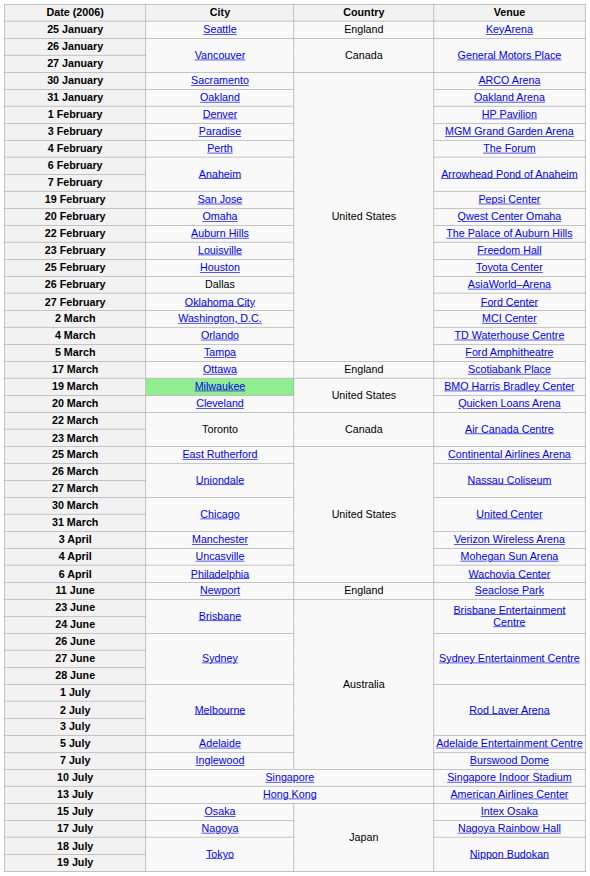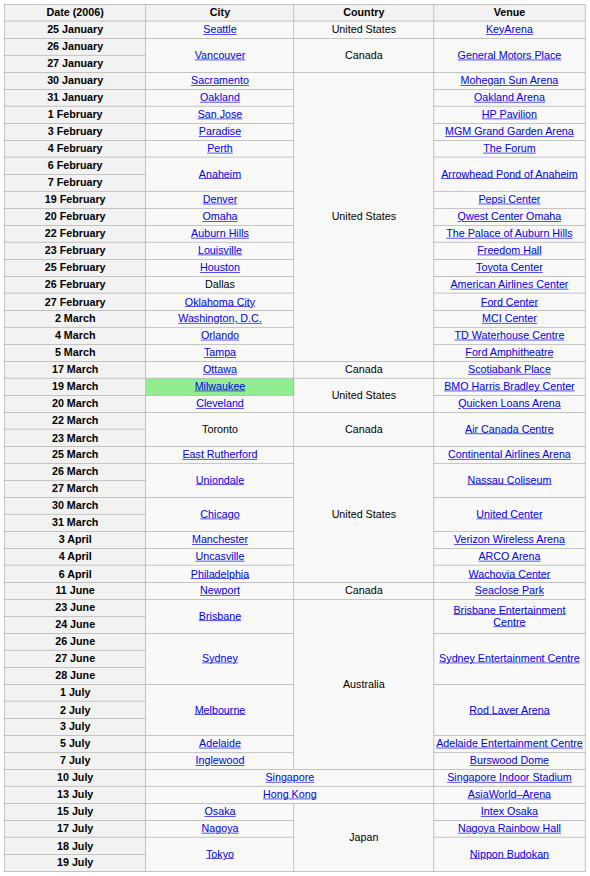25 January | Country: England -> United States
30 January | Venue: ARCO Arena -> Mohegan Sun Arena
1 February | City: Denver -> San Jose
19 February | City: San Jose -> Denver
26 February | Venue: AsiaWorld–Arena -> American Airlines Center
17 March | Country: England -> Canada
4 April | Venue: Mohegan Sun Arena -> ARCO Arena
11 June | Country: England -> Canada
13 July | Venue: American Airlines Center -> AsiaWorld–Arena
